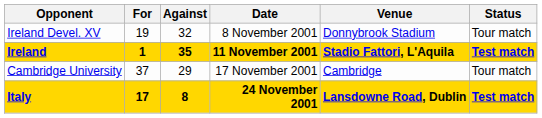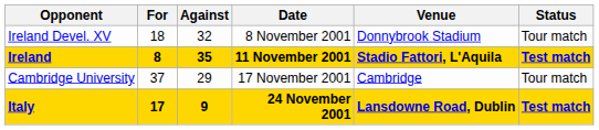Ireland Devel. XV | For: 19 -> 18
Ireland | For: 1 -> 8
Italy | Against: 8 -> 9
